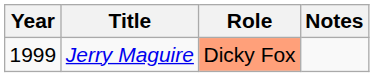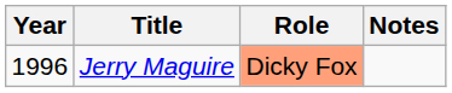Jerry Maguire | Year: 1999 -> 1996
